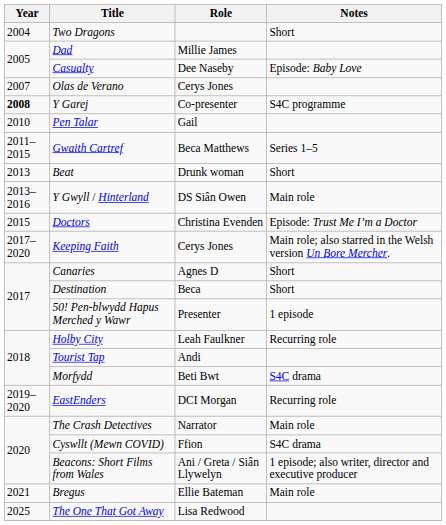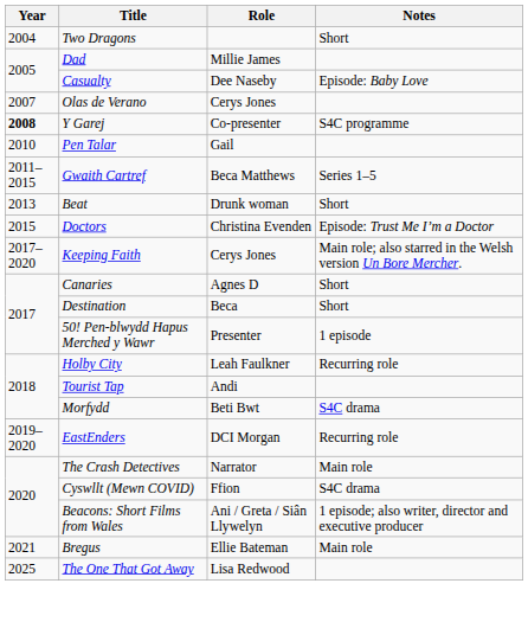- row: 2013–2016 | Y Gwyll / Hinterland | DS Siân Owen | Main role
